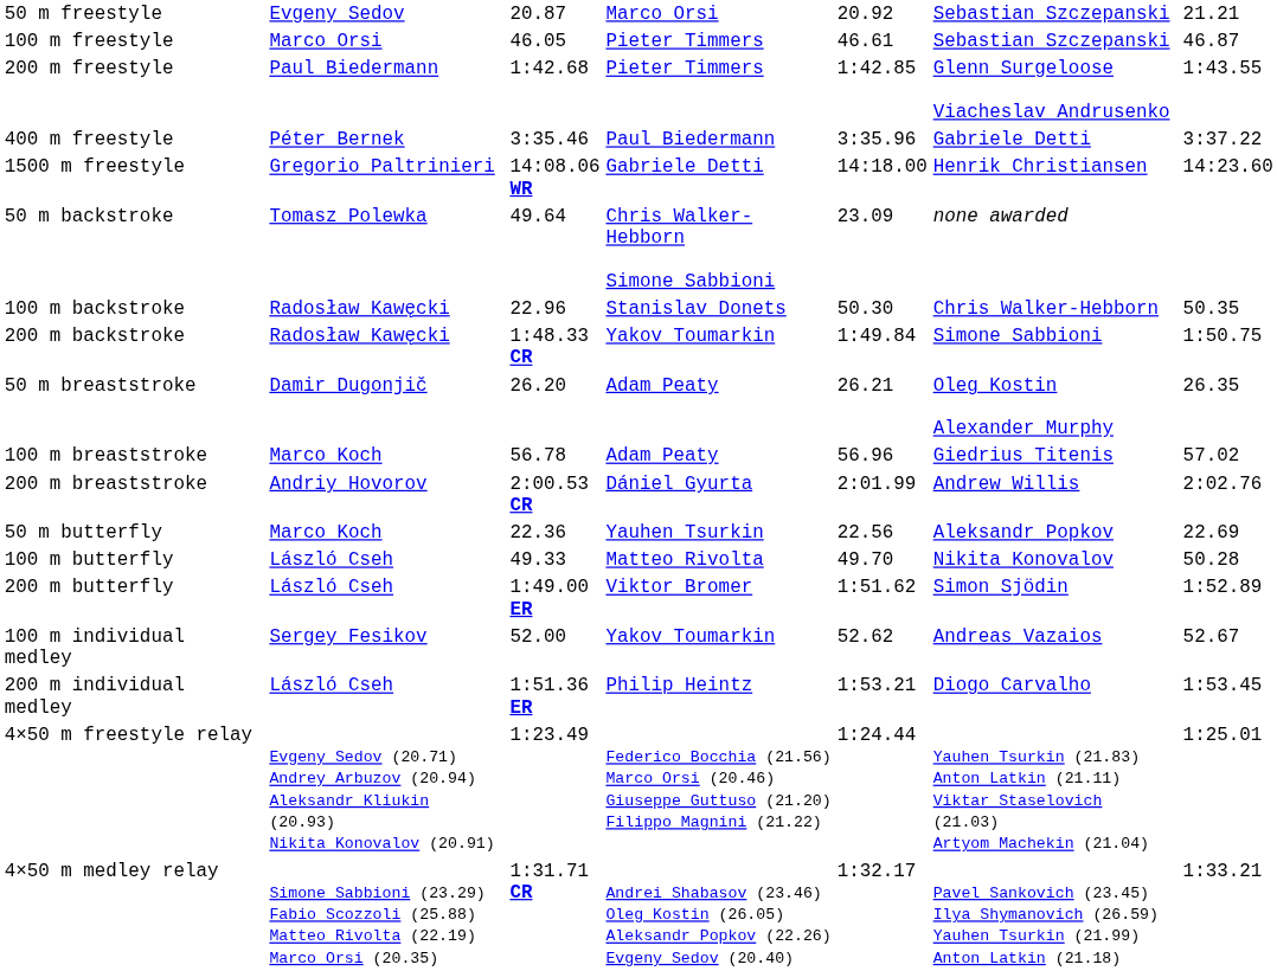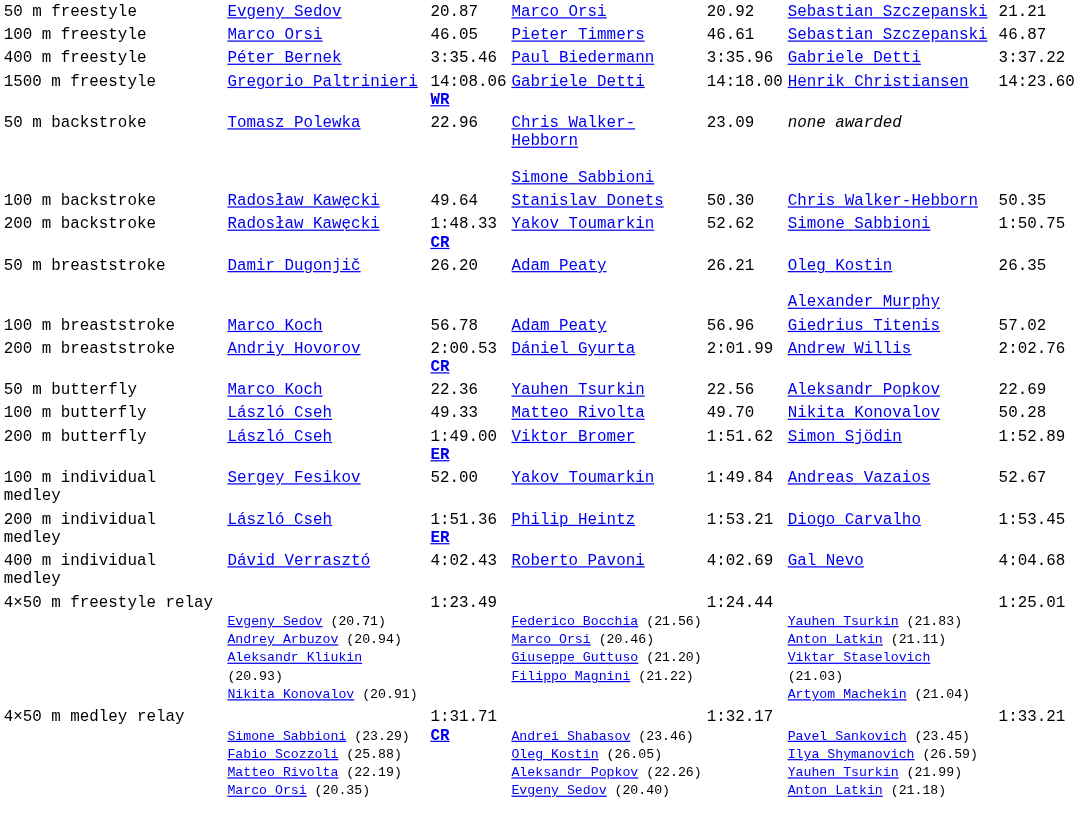- row: 200 m freestyle | Paul Biedermann | 1:42.68 | Pieter Timmers | 1:42.85 | Glenn Surgeloose Viacheslav Andrusenko | 1:43.55
50 m backstroke | column 3: 49.64 -> 22.96
100 m backstroke | column 3: 22.96 -> 49.64
200 m backstroke | column 5: 1:49.84 -> 52.62
100 m individual medley | column 5: 52.62 -> 1:49.84
+ row: 400 m individual medley | Dávid Verrasztó | 4:02.43 | Roberto Pavoni | 4:02.69 | Gal Nevo | 4:04.68
